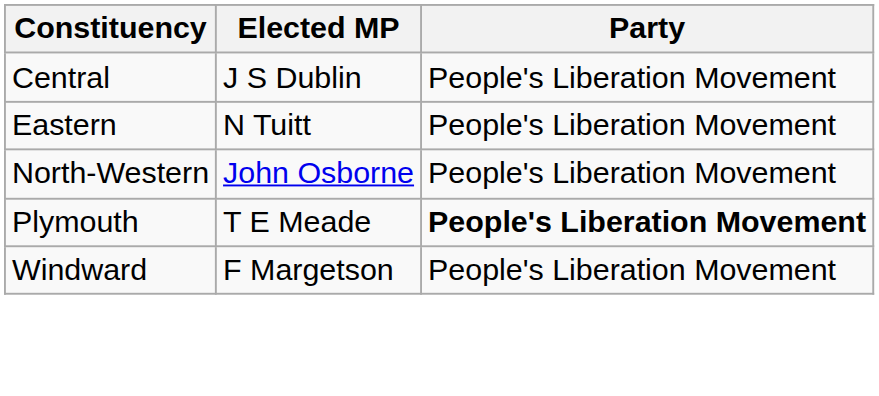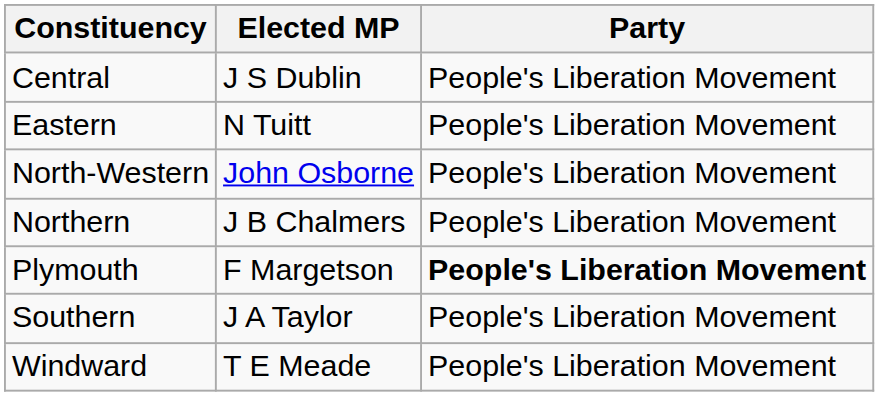+ row: Northern | J B Chalmers | People's Liberation Movement
Plymouth | Elected MP: T E Meade -> F Margetson
+ row: Southern | J A Taylor | People's Liberation Movement
Windward | Elected MP: F Margetson -> T E Meade
